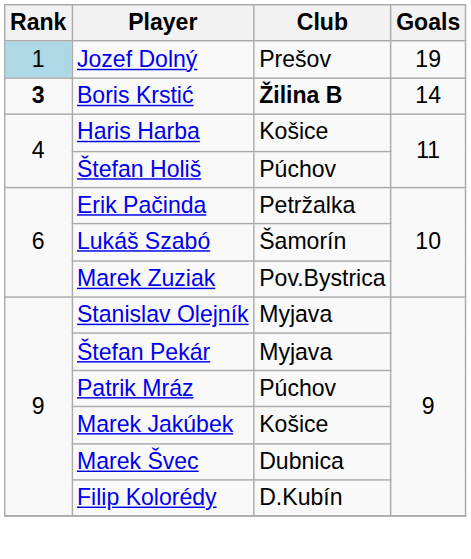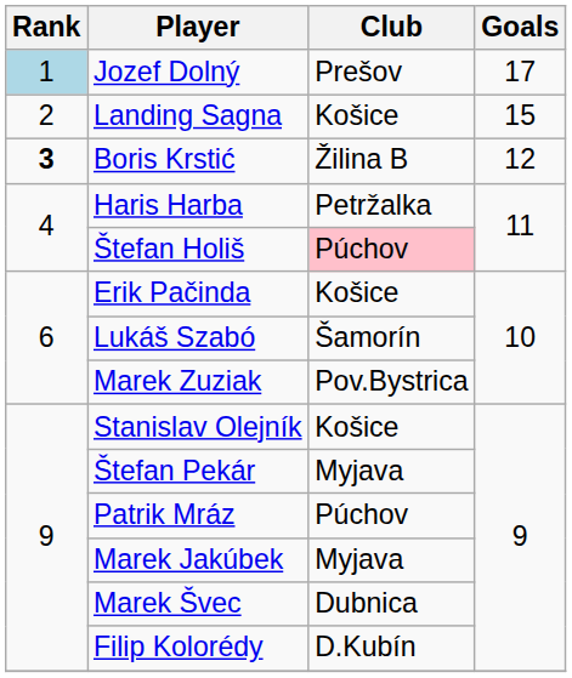Jozef Dolný | Goals: 19 -> 17
+ row: 2 | Landing Sagna | Košice | 15
Boris Krstić | Club: bold -> normal
Boris Krstić | Goals: 14 -> 12
Haris Harba | Club: Košice -> Petržalka
Štefan Holiš | Club: no background -> pink background
Erik Pačinda | Club: Petržalka -> Košice
Stanislav Olejník | Club: Myjava -> Košice
Marek Jakúbek | Club: Košice -> Myjava
